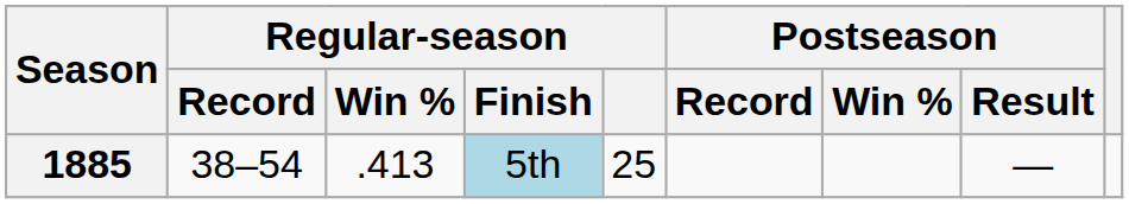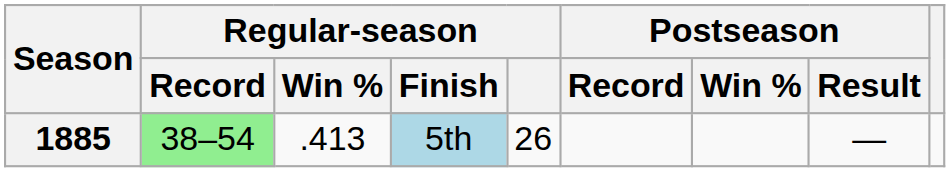1885 | Regular-season / Record: no background -> lightgreen background
1885 | Regular-season: 25 -> 26
